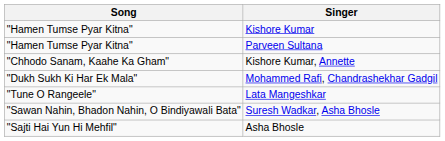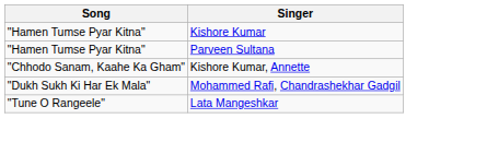- row: "Sawan Nahin, Bhadon Nahin, O Bindiyawali Bata" | Suresh Wadkar, Asha Bhosle
- row: "Sajti Hai Yun Hi Mehfil" | Asha Bhosle
